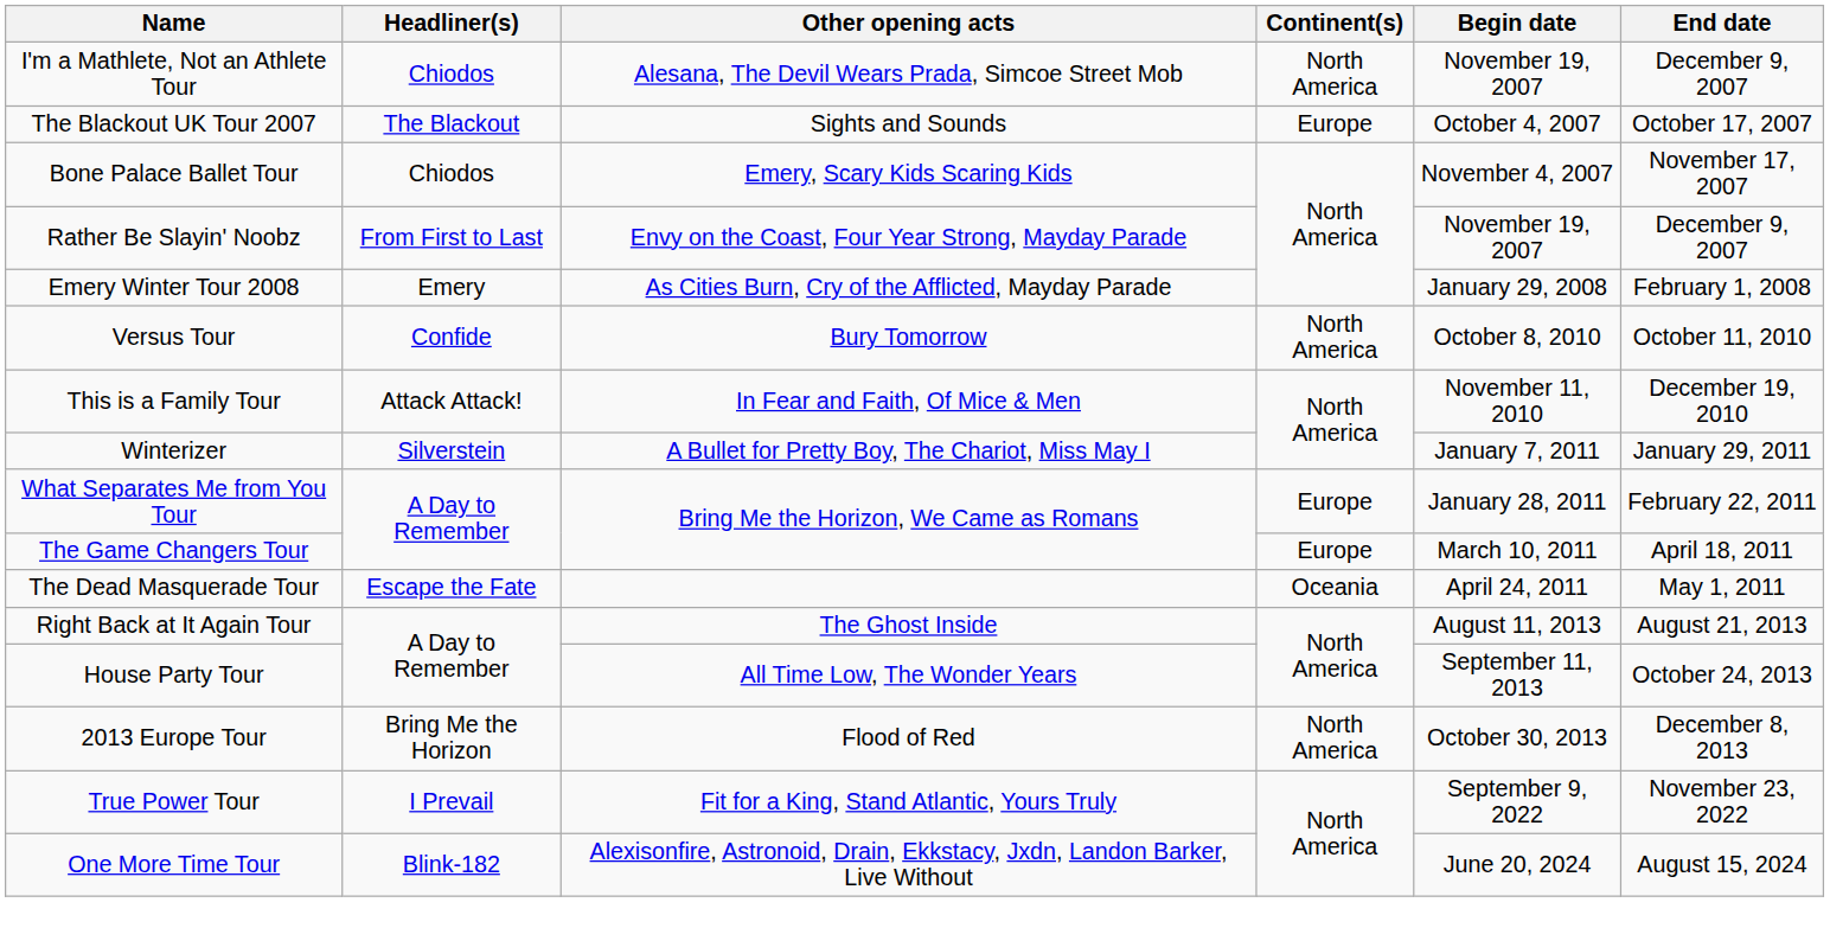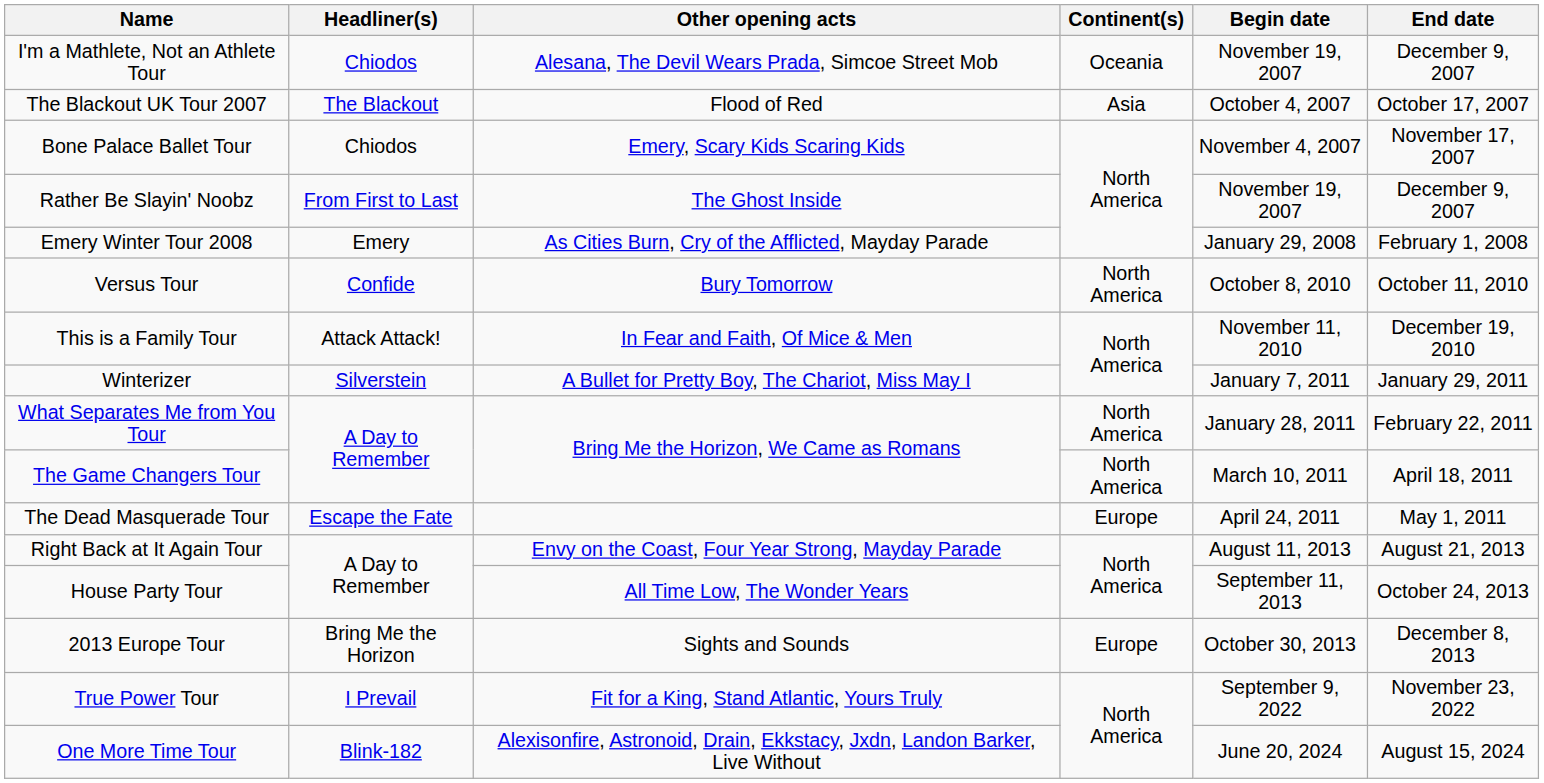I'm a Mathlete, Not an Athlete Tour | Continent(s): North America -> Oceania
The Blackout UK Tour 2007 | Other opening acts: Sights and Sounds -> Flood of Red
The Blackout UK Tour 2007 | Continent(s): Europe -> Asia
Rather Be Slayin' Noobz | Other opening acts: Envy on the Coast, Four Year Strong, Mayday Parade -> The Ghost Inside
What Separates Me from You Tour | Continent(s): Europe -> North America
The Game Changers Tour | Continent(s): Europe -> North America
The Dead Masquerade Tour | Continent(s): Oceania -> Europe
Right Back at It Again Tour | Other opening acts: The Ghost Inside -> Envy on the Coast, Four Year Strong, Mayday Parade
2013 Europe Tour | Other opening acts: Flood of Red -> Sights and Sounds
2013 Europe Tour | Continent(s): North America -> Europe
